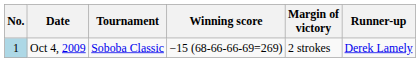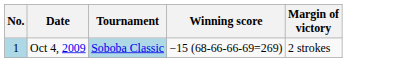- column: Runner-up | Derek Lamely
Oct 4, 2009 | Tournament: no background -> lightblue background
